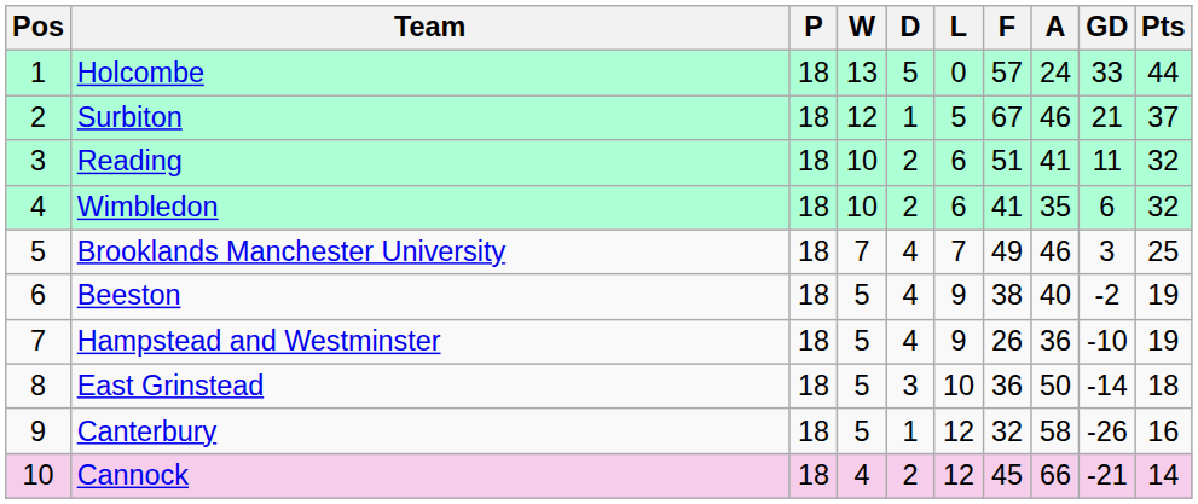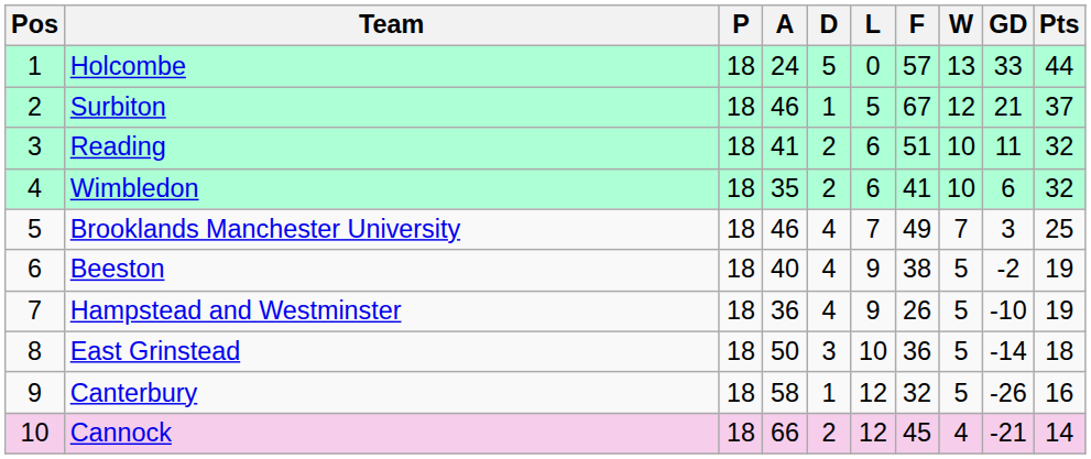columns swapped: W <-> A
